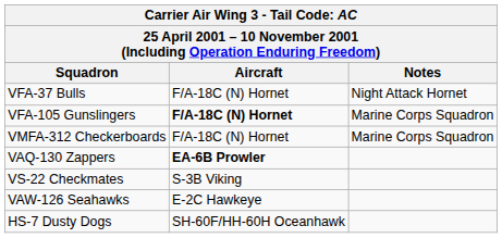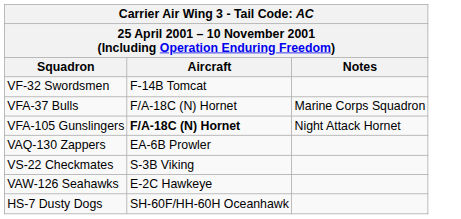+ row: VF-32 Swordsmen | F-14B Tomcat
VFA-37 Bulls | Notes: Night Attack Hornet -> Marine Corps Squadron
VFA-105 Gunslingers | Notes: Marine Corps Squadron -> Night Attack Hornet
- row: VMFA-312 Checkerboards | F/A-18C (N) Hornet | Marine Corps Squadron
VAQ-130 Zappers | Aircraft: bold -> normal
